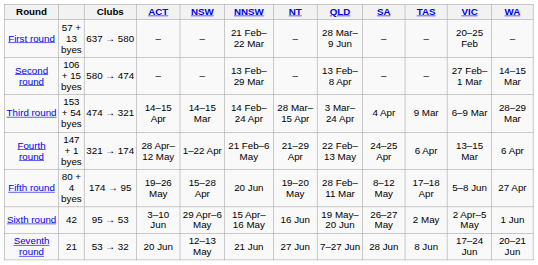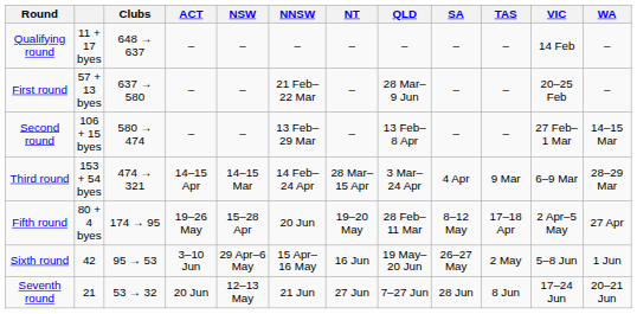+ row: Qualifying round | 11 + 17 byes | 648 → 637 | – | – | – | – | – | – | – | 14 Feb | –
- row: Fourth round | 147 + 1 byes | 321 → 174 | 28 Apr–12 May | 1–22 Apr | 21 Feb–6 May | 21–29 Apr | 22 Feb–13 May | 24–25 Apr | 6 Apr | 13–15 Mar | 6 Apr
Fifth round | VIC: 5–8 Jun -> 2 Apr–5 May
Sixth round | VIC: 2 Apr–5 May -> 5–8 Jun
